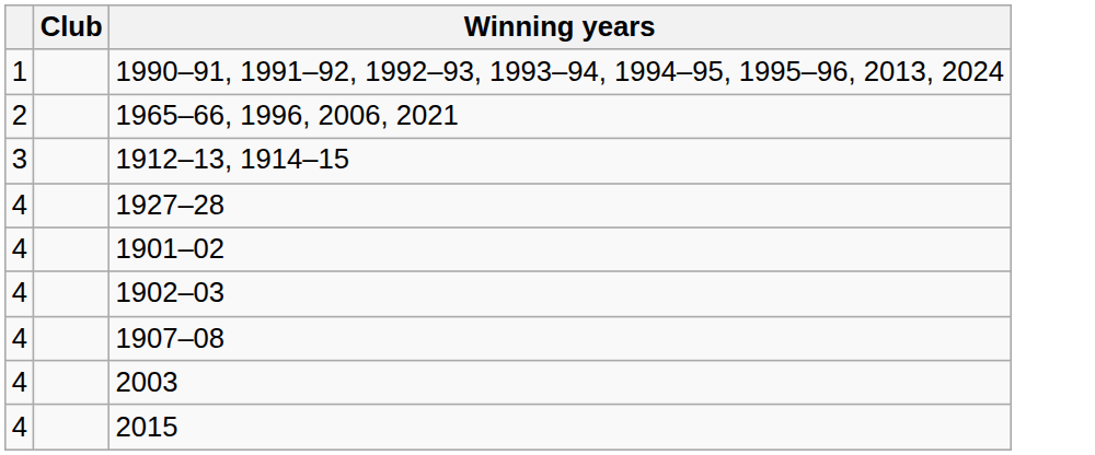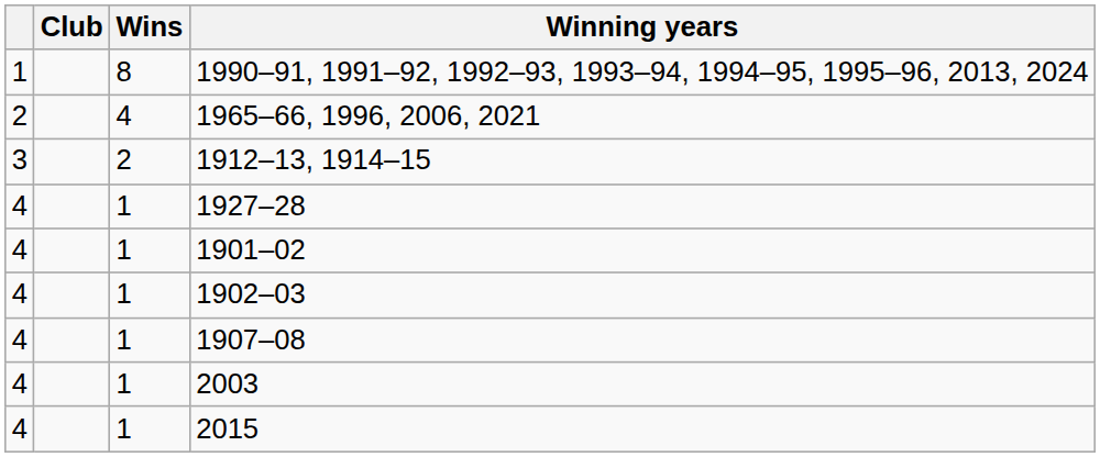+ column: Wins | 8 | 4 | 2 | 1 | 1 | 1 | 1 | 1 | 1
